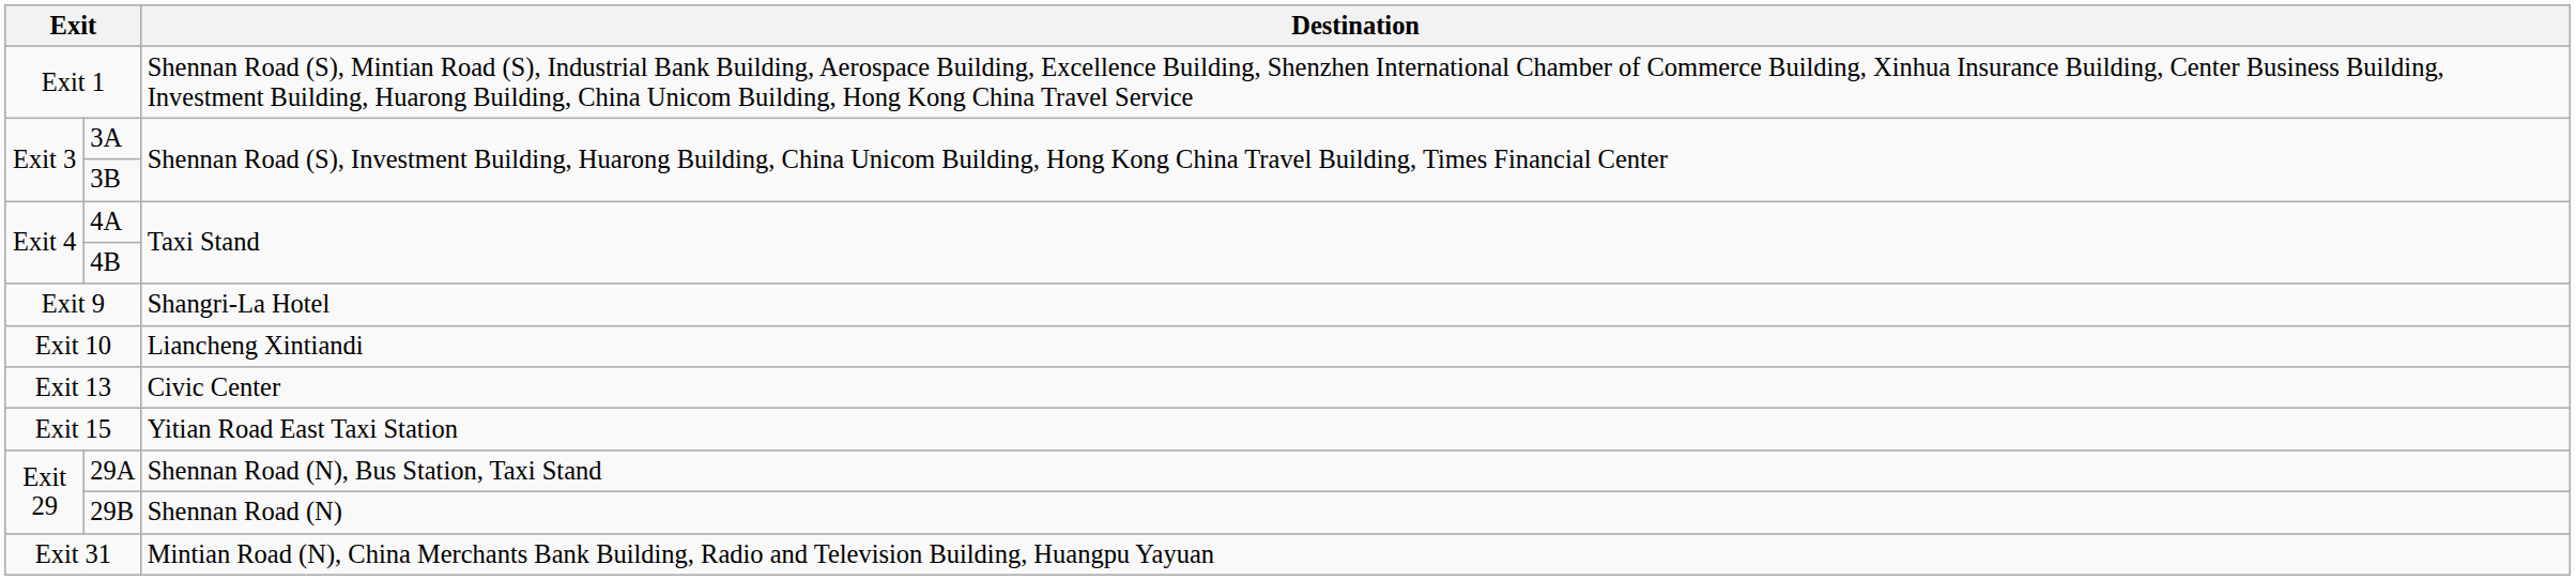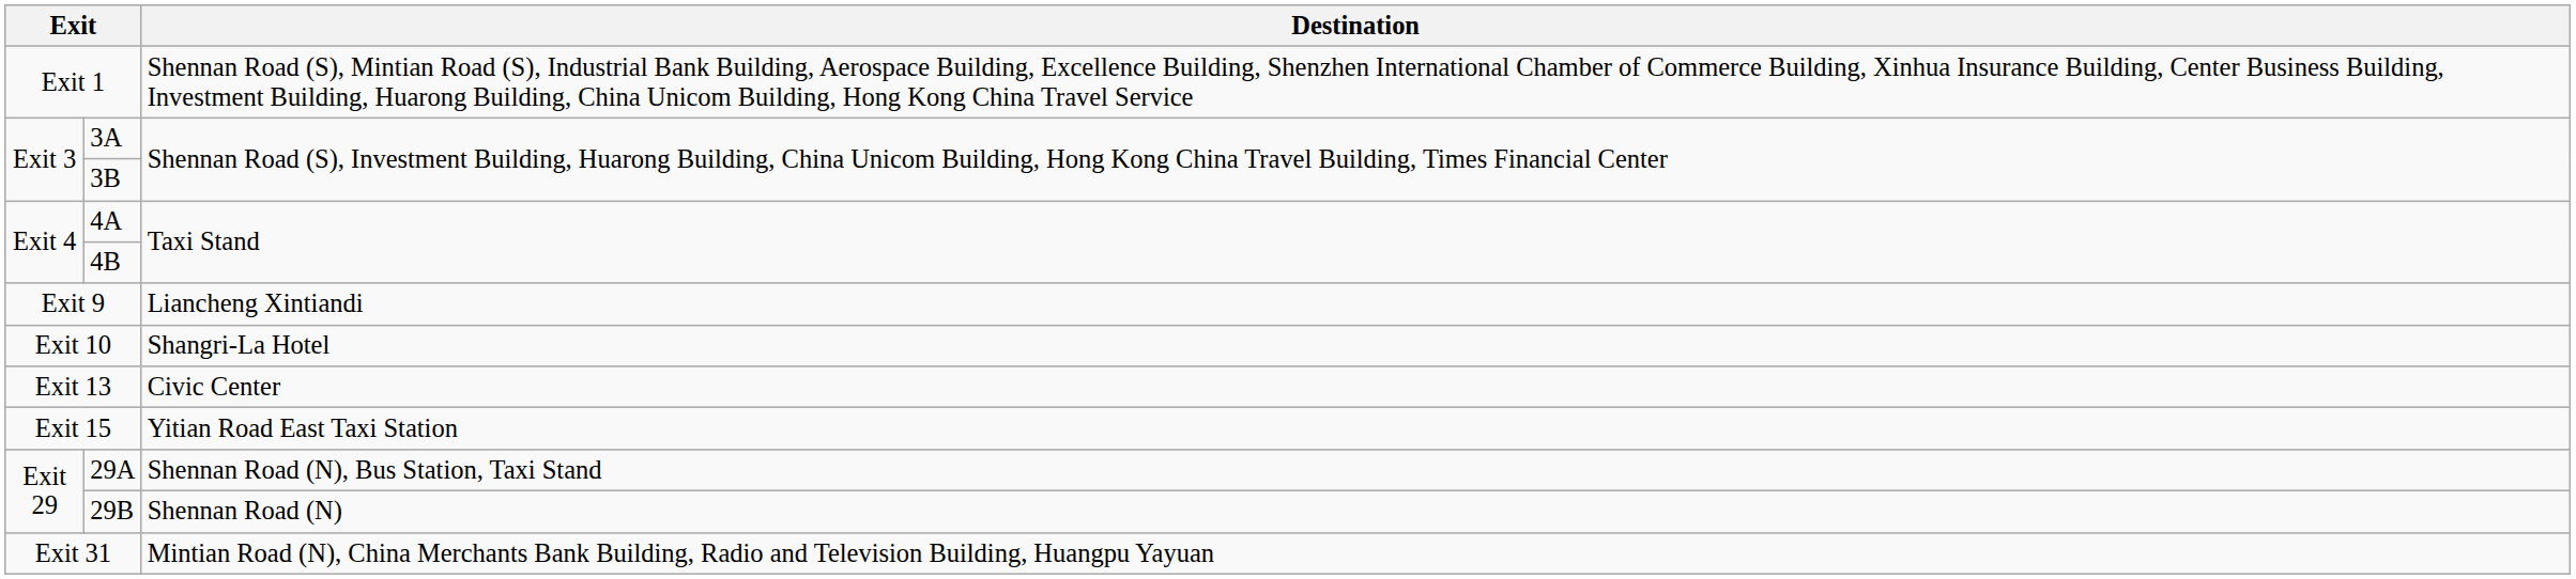Exit 9 | Destination: Shangri-La Hotel -> Liancheng Xintiandi
Exit 10 | Destination: Liancheng Xintiandi -> Shangri-La Hotel
